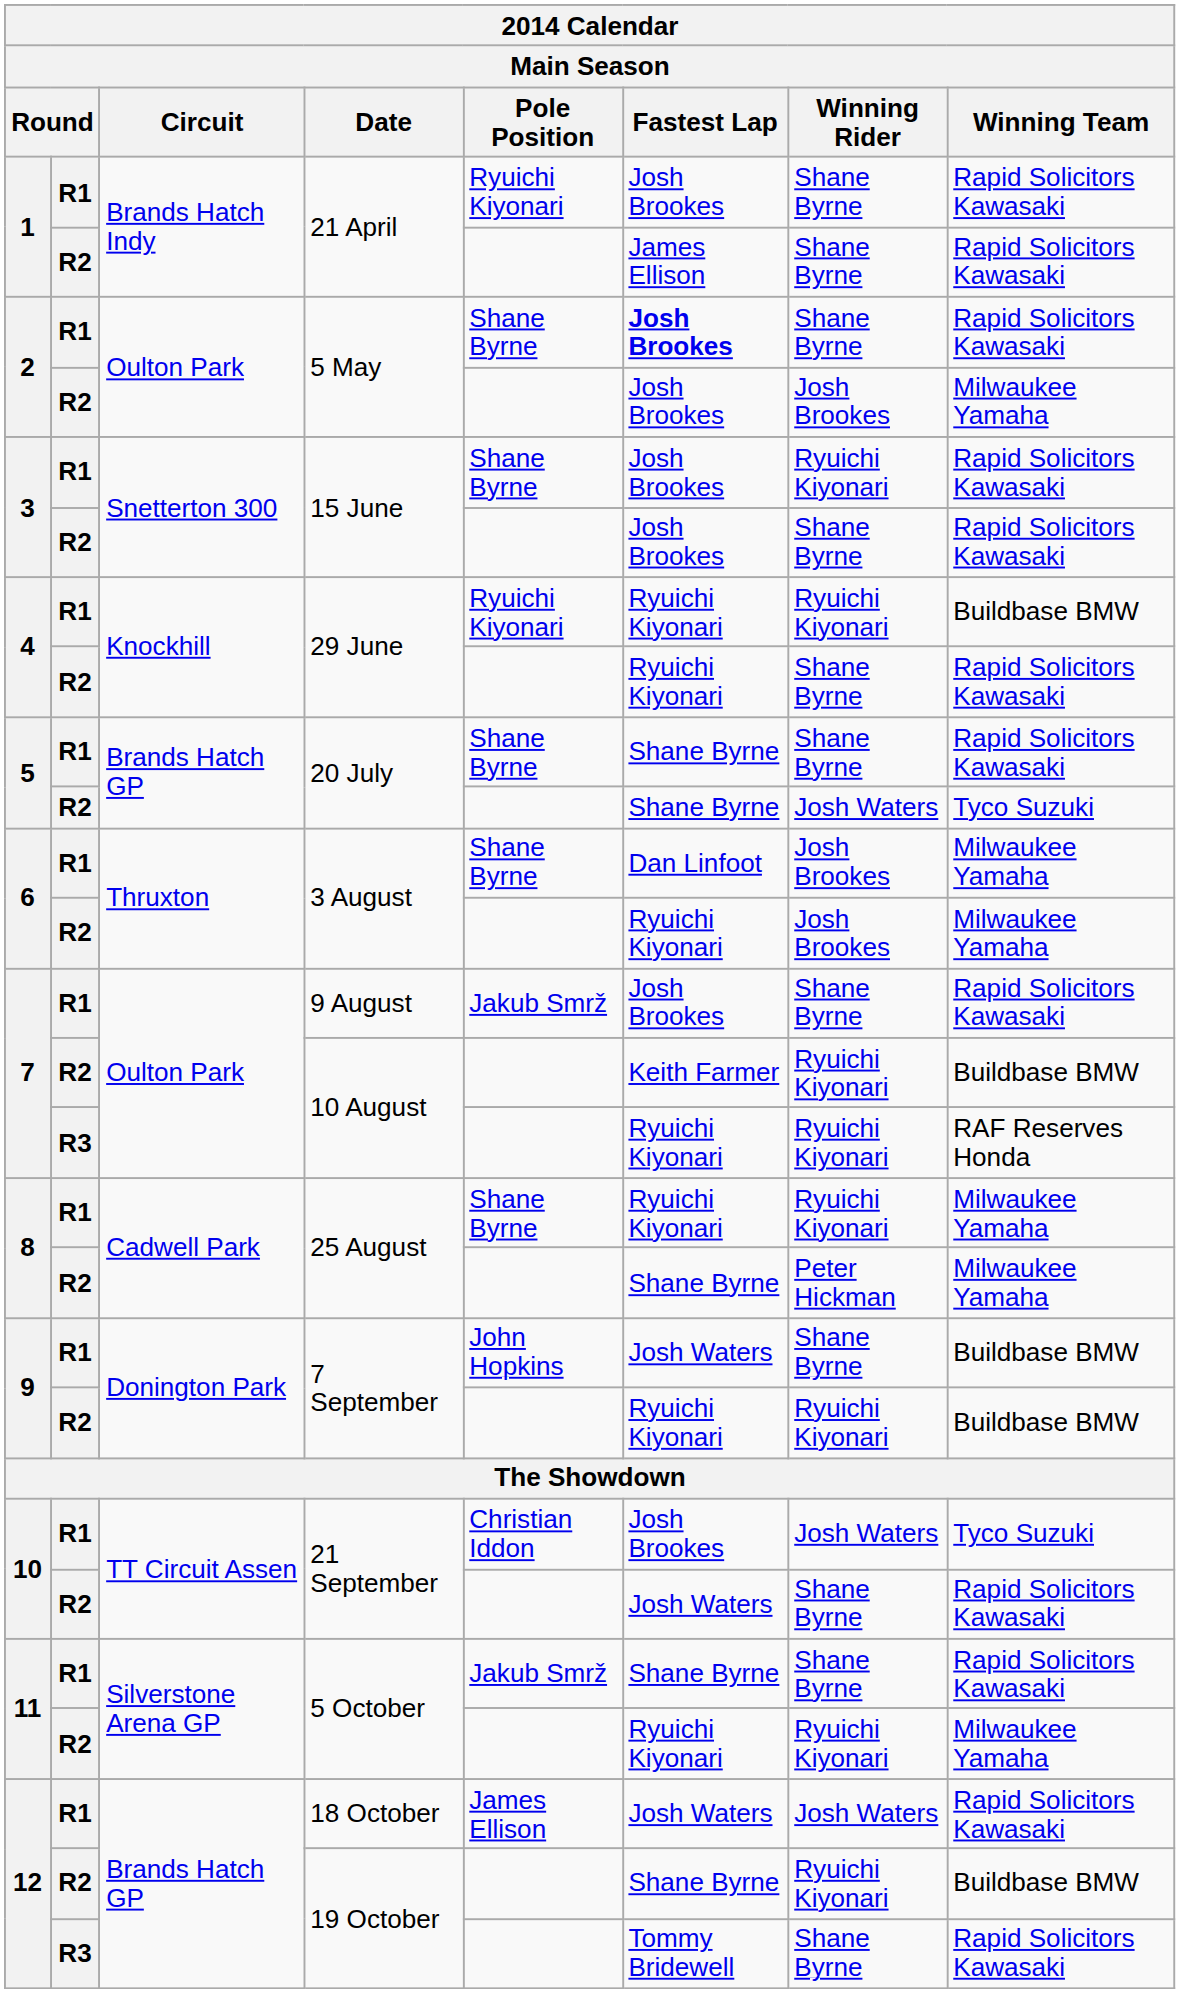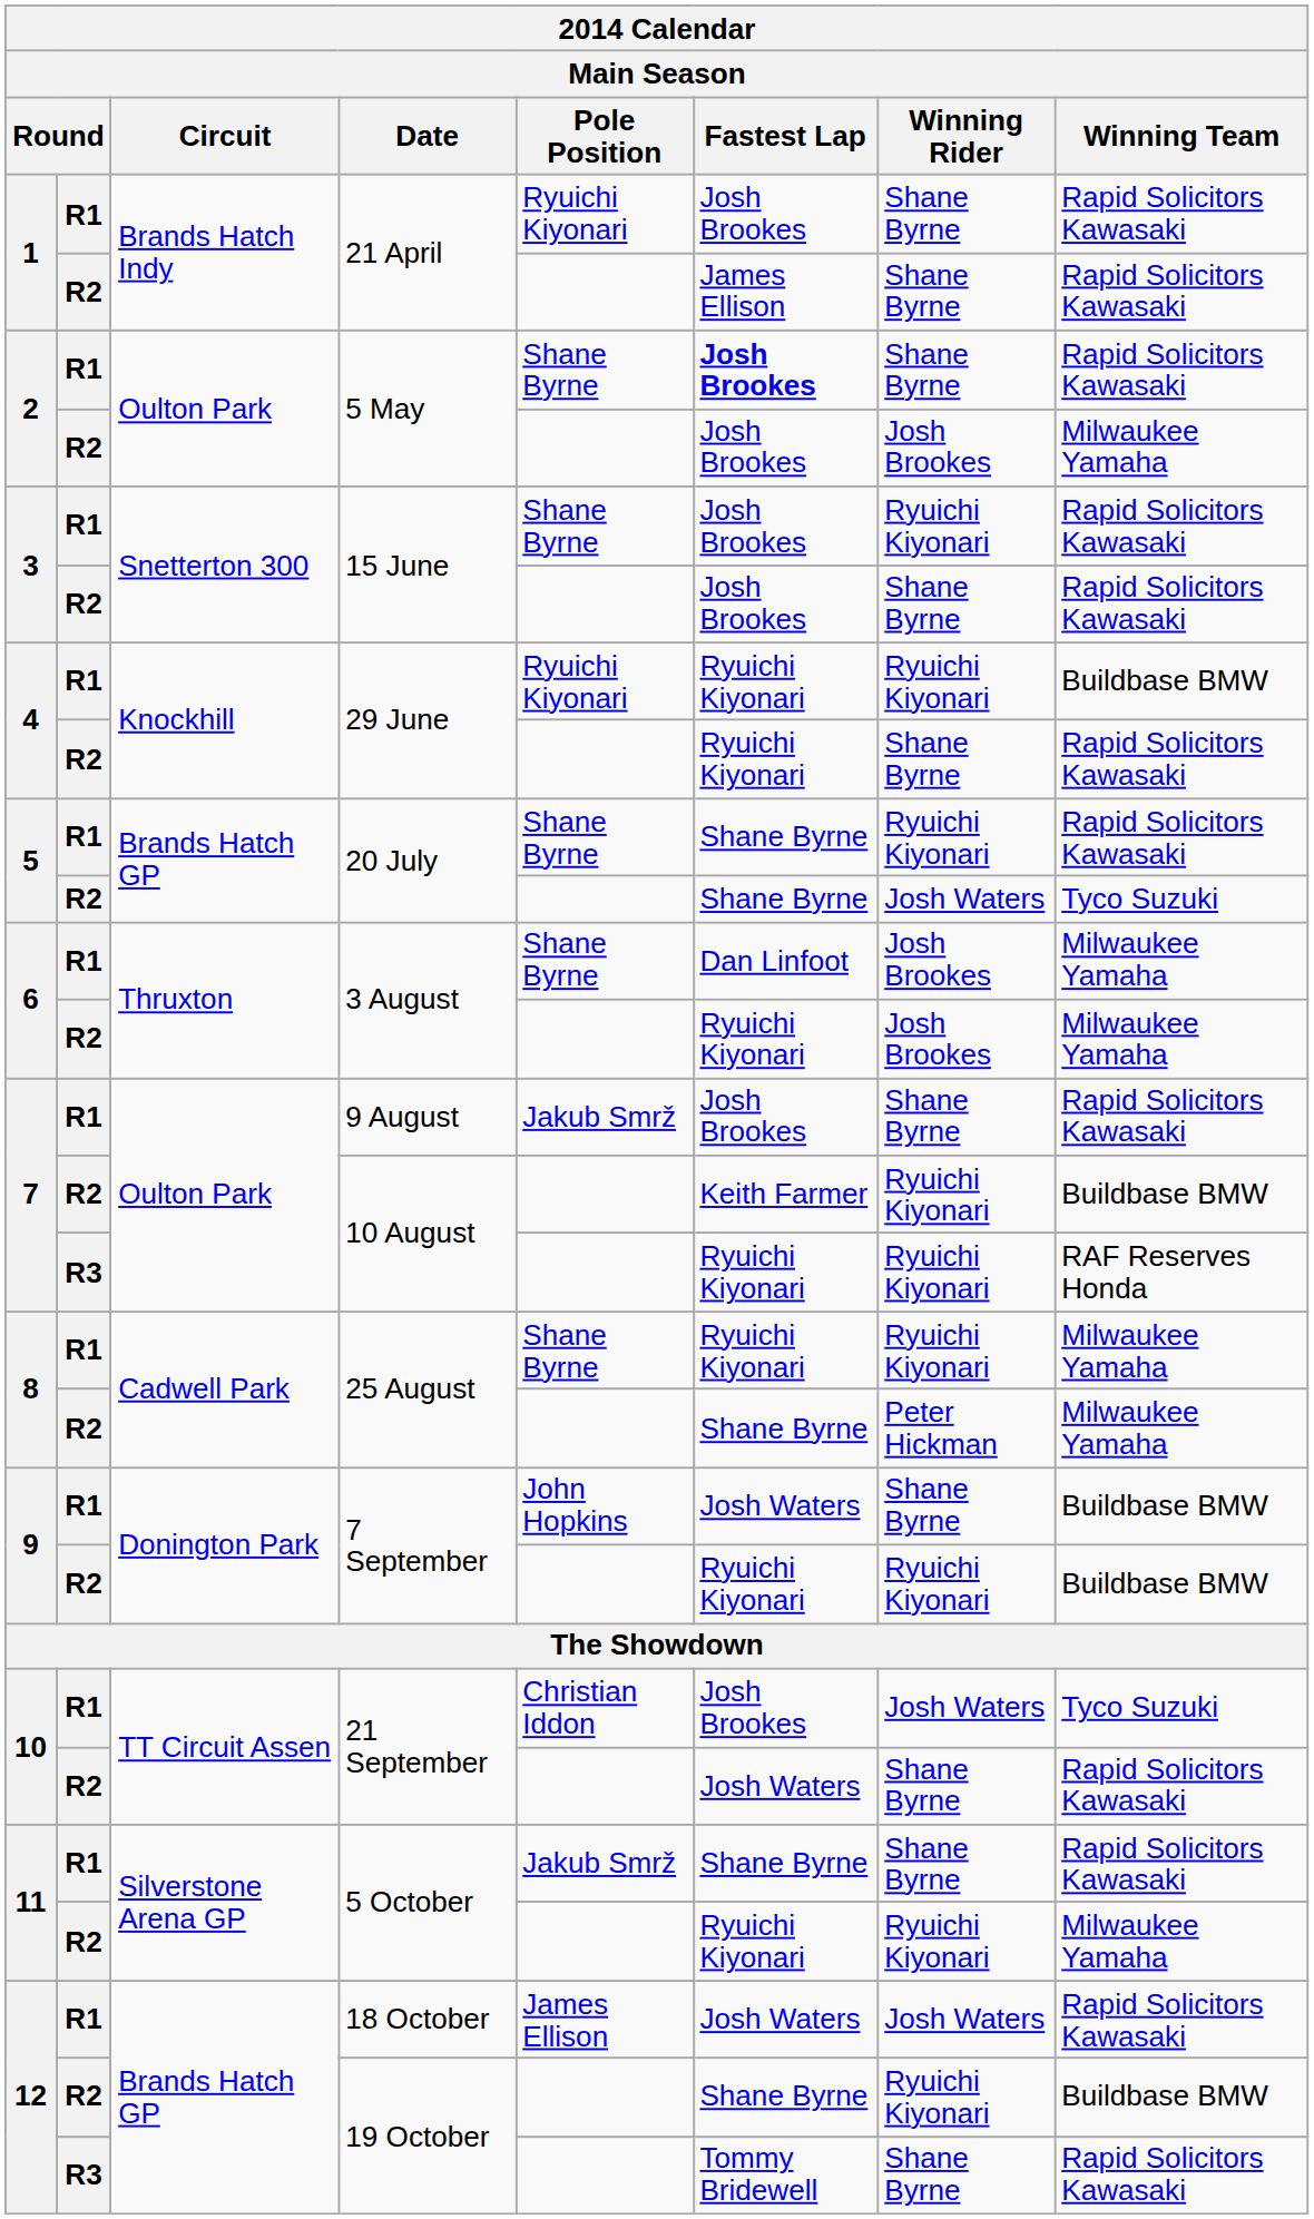R1 / 20 July | Winning Rider: Shane Byrne -> Ryuichi Kiyonari
